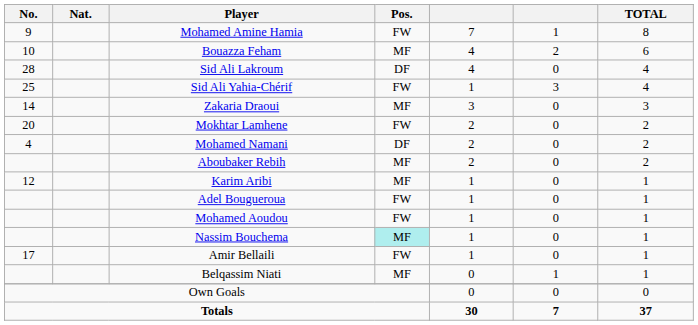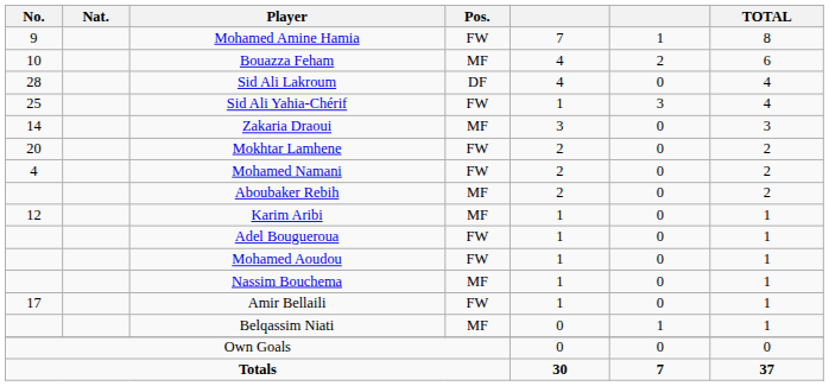Mohamed Namani | Pos.: DF -> FW
Nassim Bouchema | Pos.: paleturquoise background -> no background
